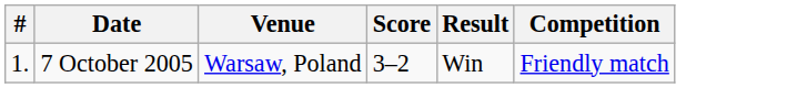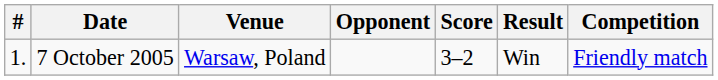+ column: Opponent
